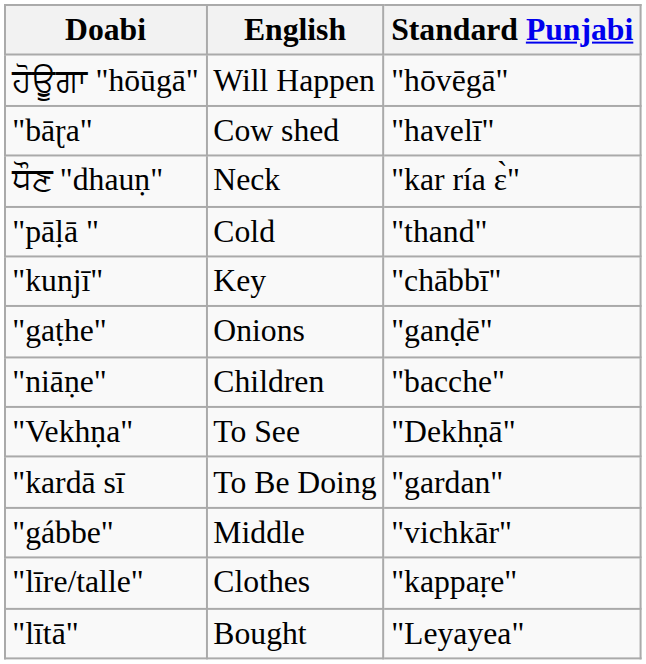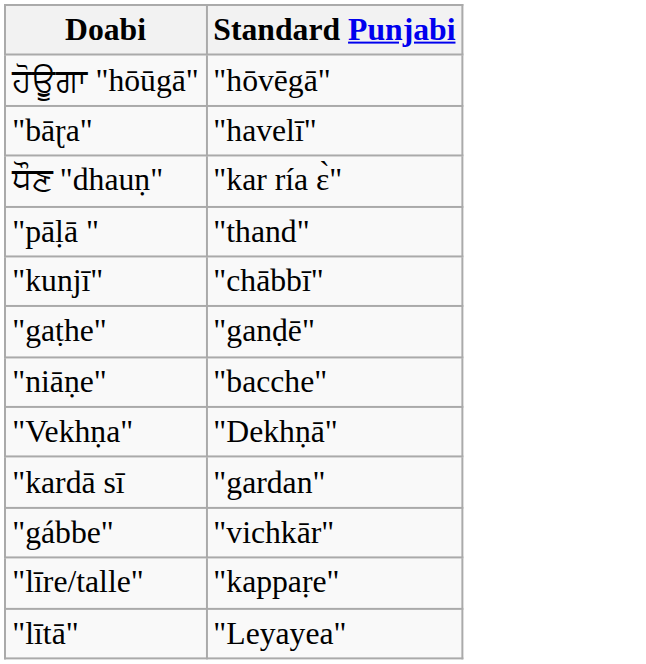- column: English | Will Happen | Cow shed | Neck | Cold | Key | Onions | Children | To See | To Be Doing | Middle | Clothes | Bought
